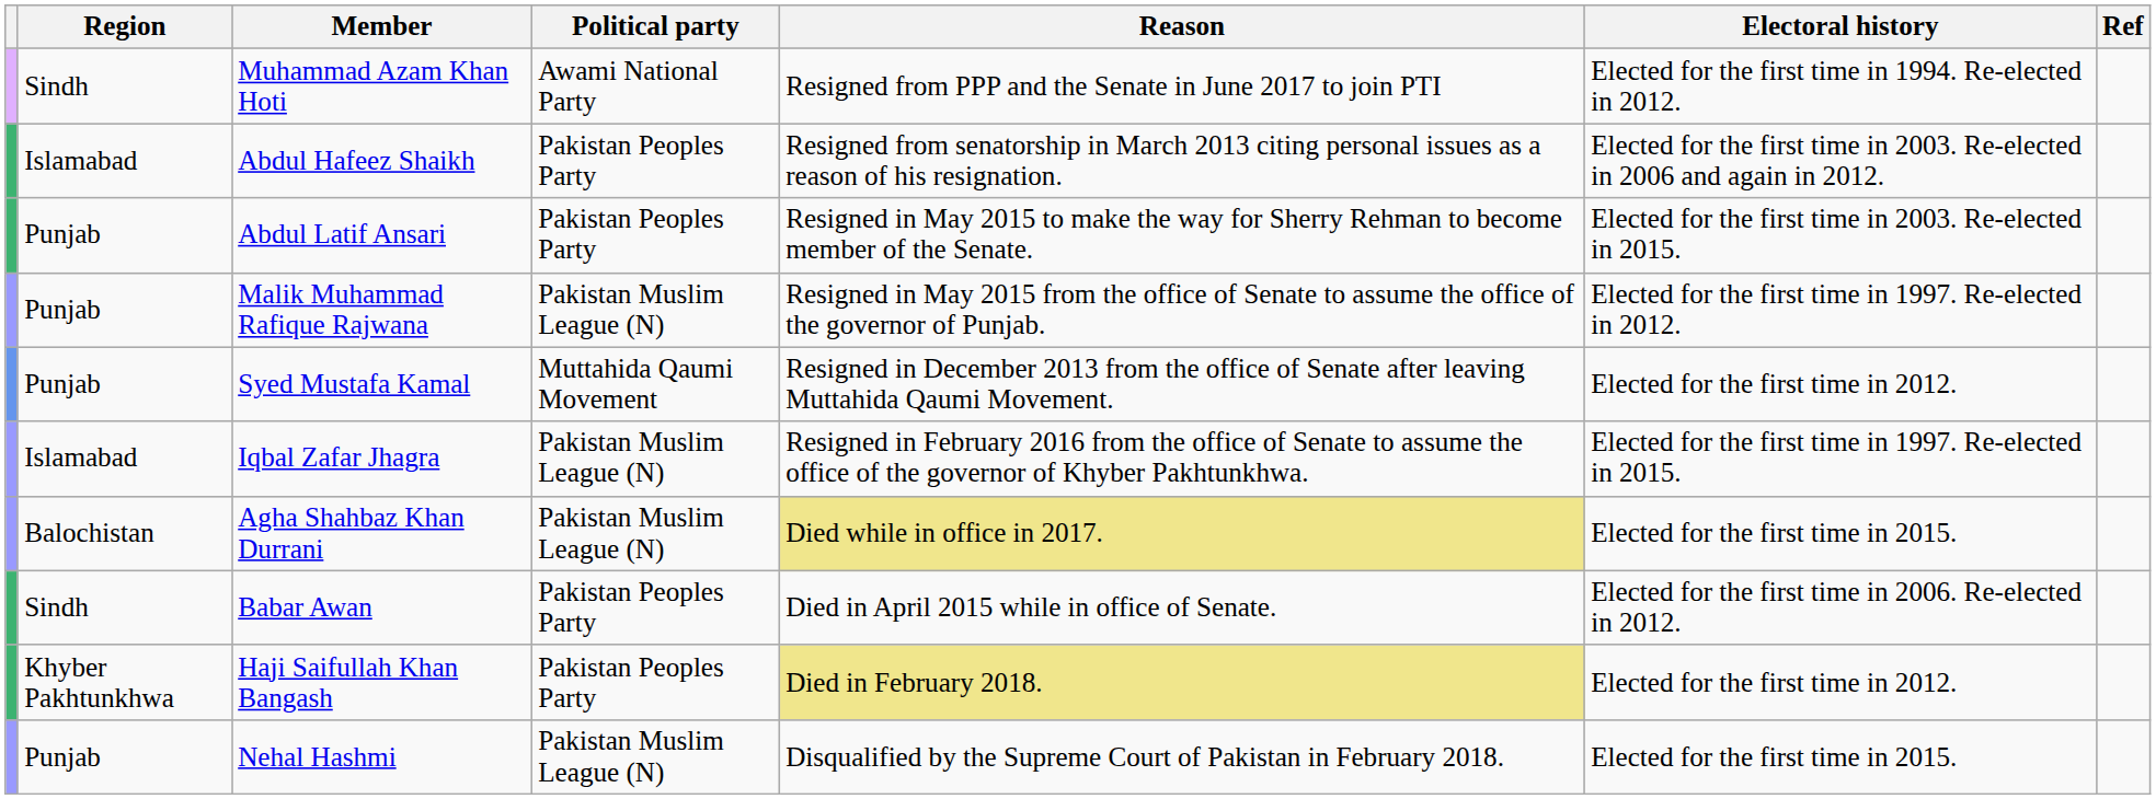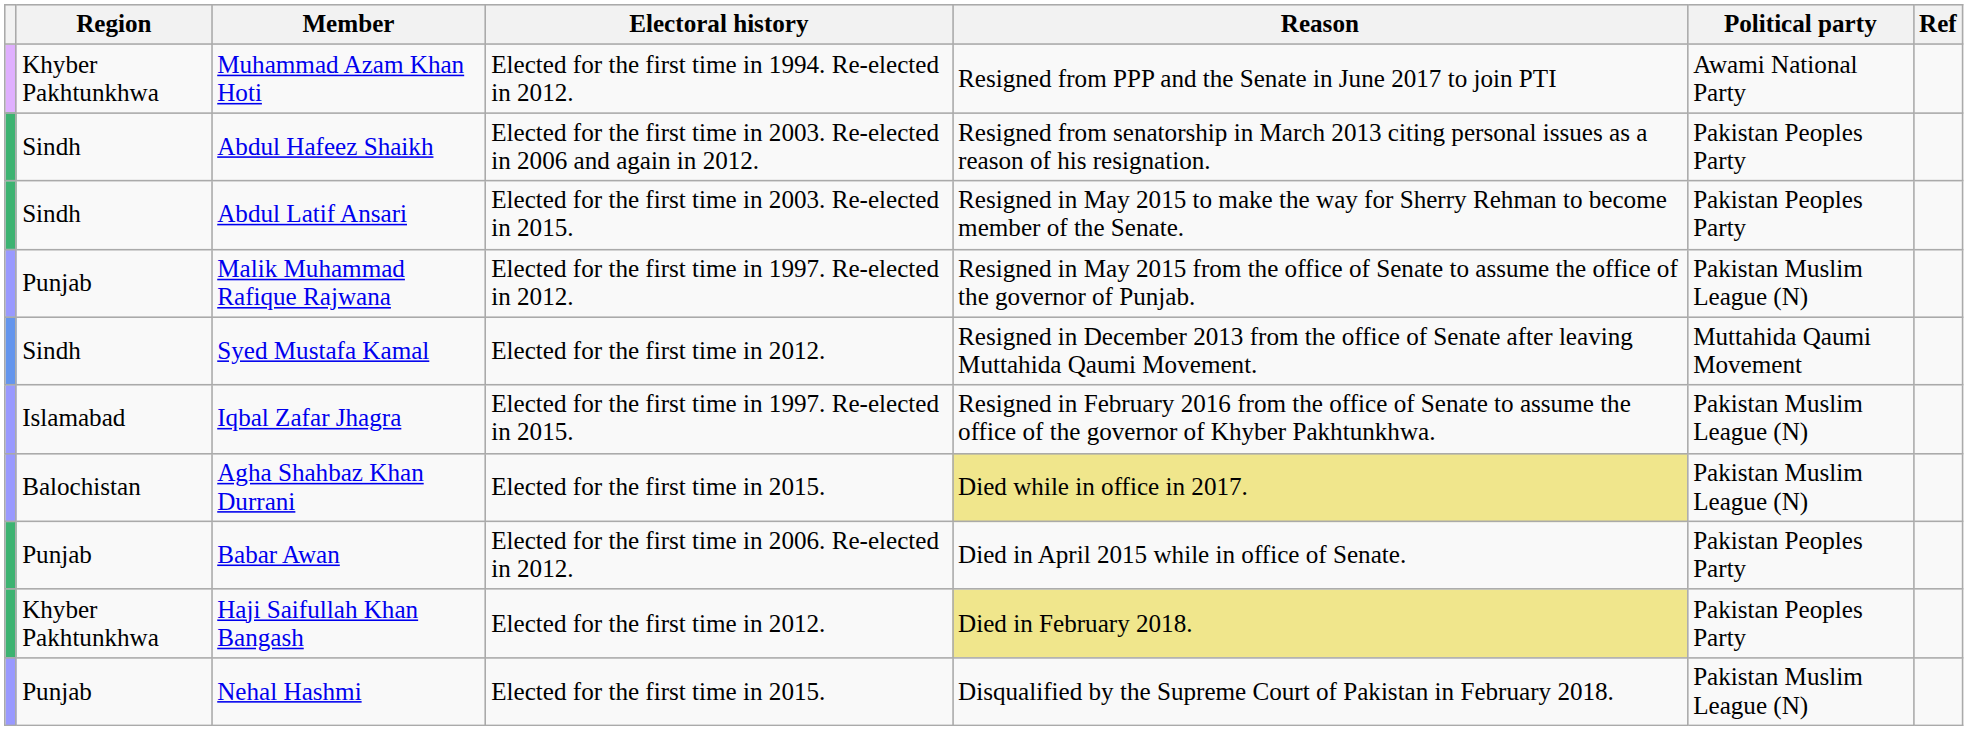columns swapped: Political party <-> Electoral history
Muhammad Azam Khan Hoti | Region: Sindh -> Khyber Pakhtunkhwa
Abdul Hafeez Shaikh | Region: Islamabad -> Sindh
Abdul Latif Ansari | Region: Punjab -> Sindh
Syed Mustafa Kamal | Region: Punjab -> Sindh
Babar Awan | Region: Sindh -> Punjab
